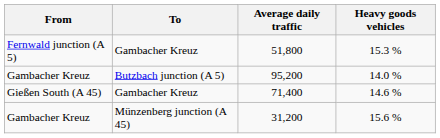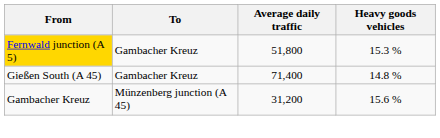51,800 | From: no background -> gold background
- row: Gambacher Kreuz | Butzbach junction (A 5) | 95,200 | 14.0 %
71,400 | Heavy goods vehicles: 14.6 % -> 14.8 %
